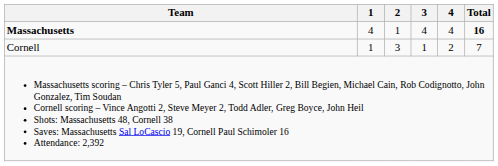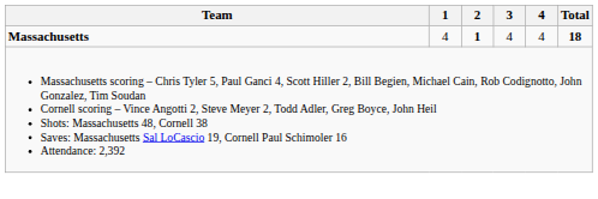Massachusetts | 2: normal -> bold
Massachusetts | Total: 16 -> 18
- row: Cornell | 1 | 3 | 1 | 2 | 7
